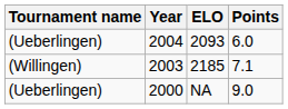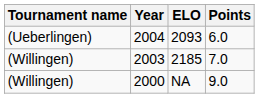2003 | Points: 7.1 -> 7.0
2000 | Tournament name: (Ueberlingen) -> (Willingen)
